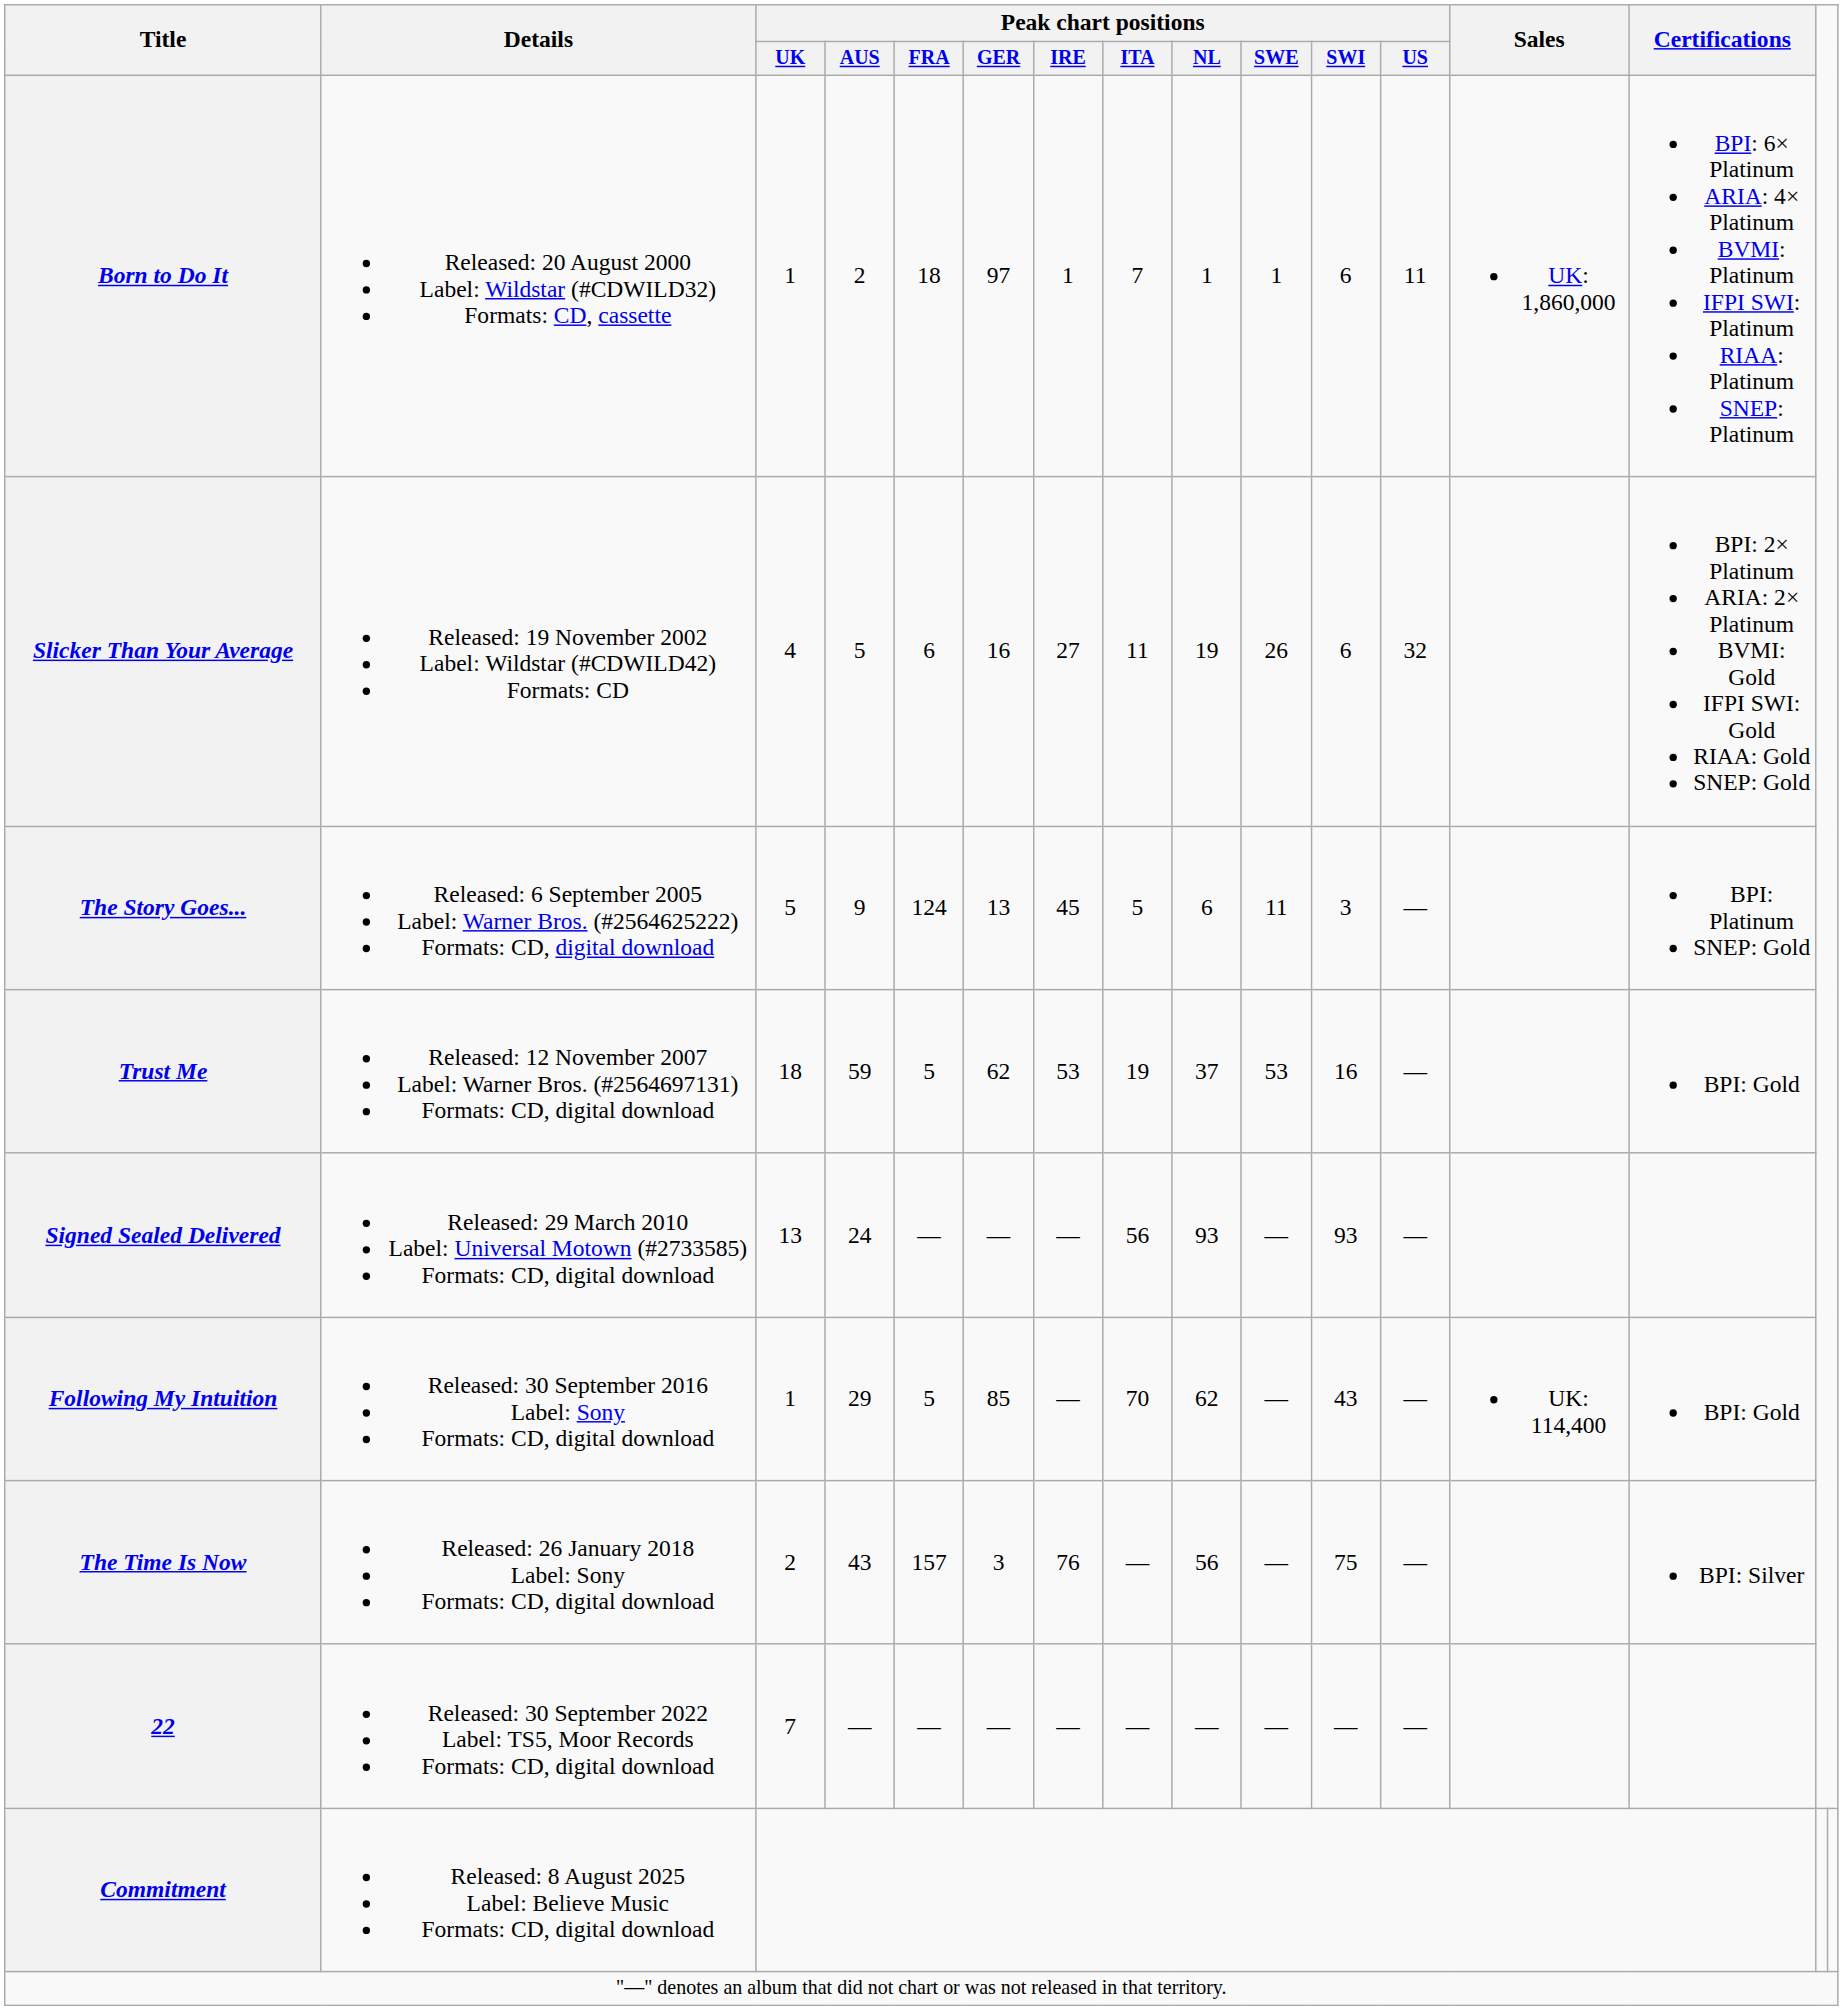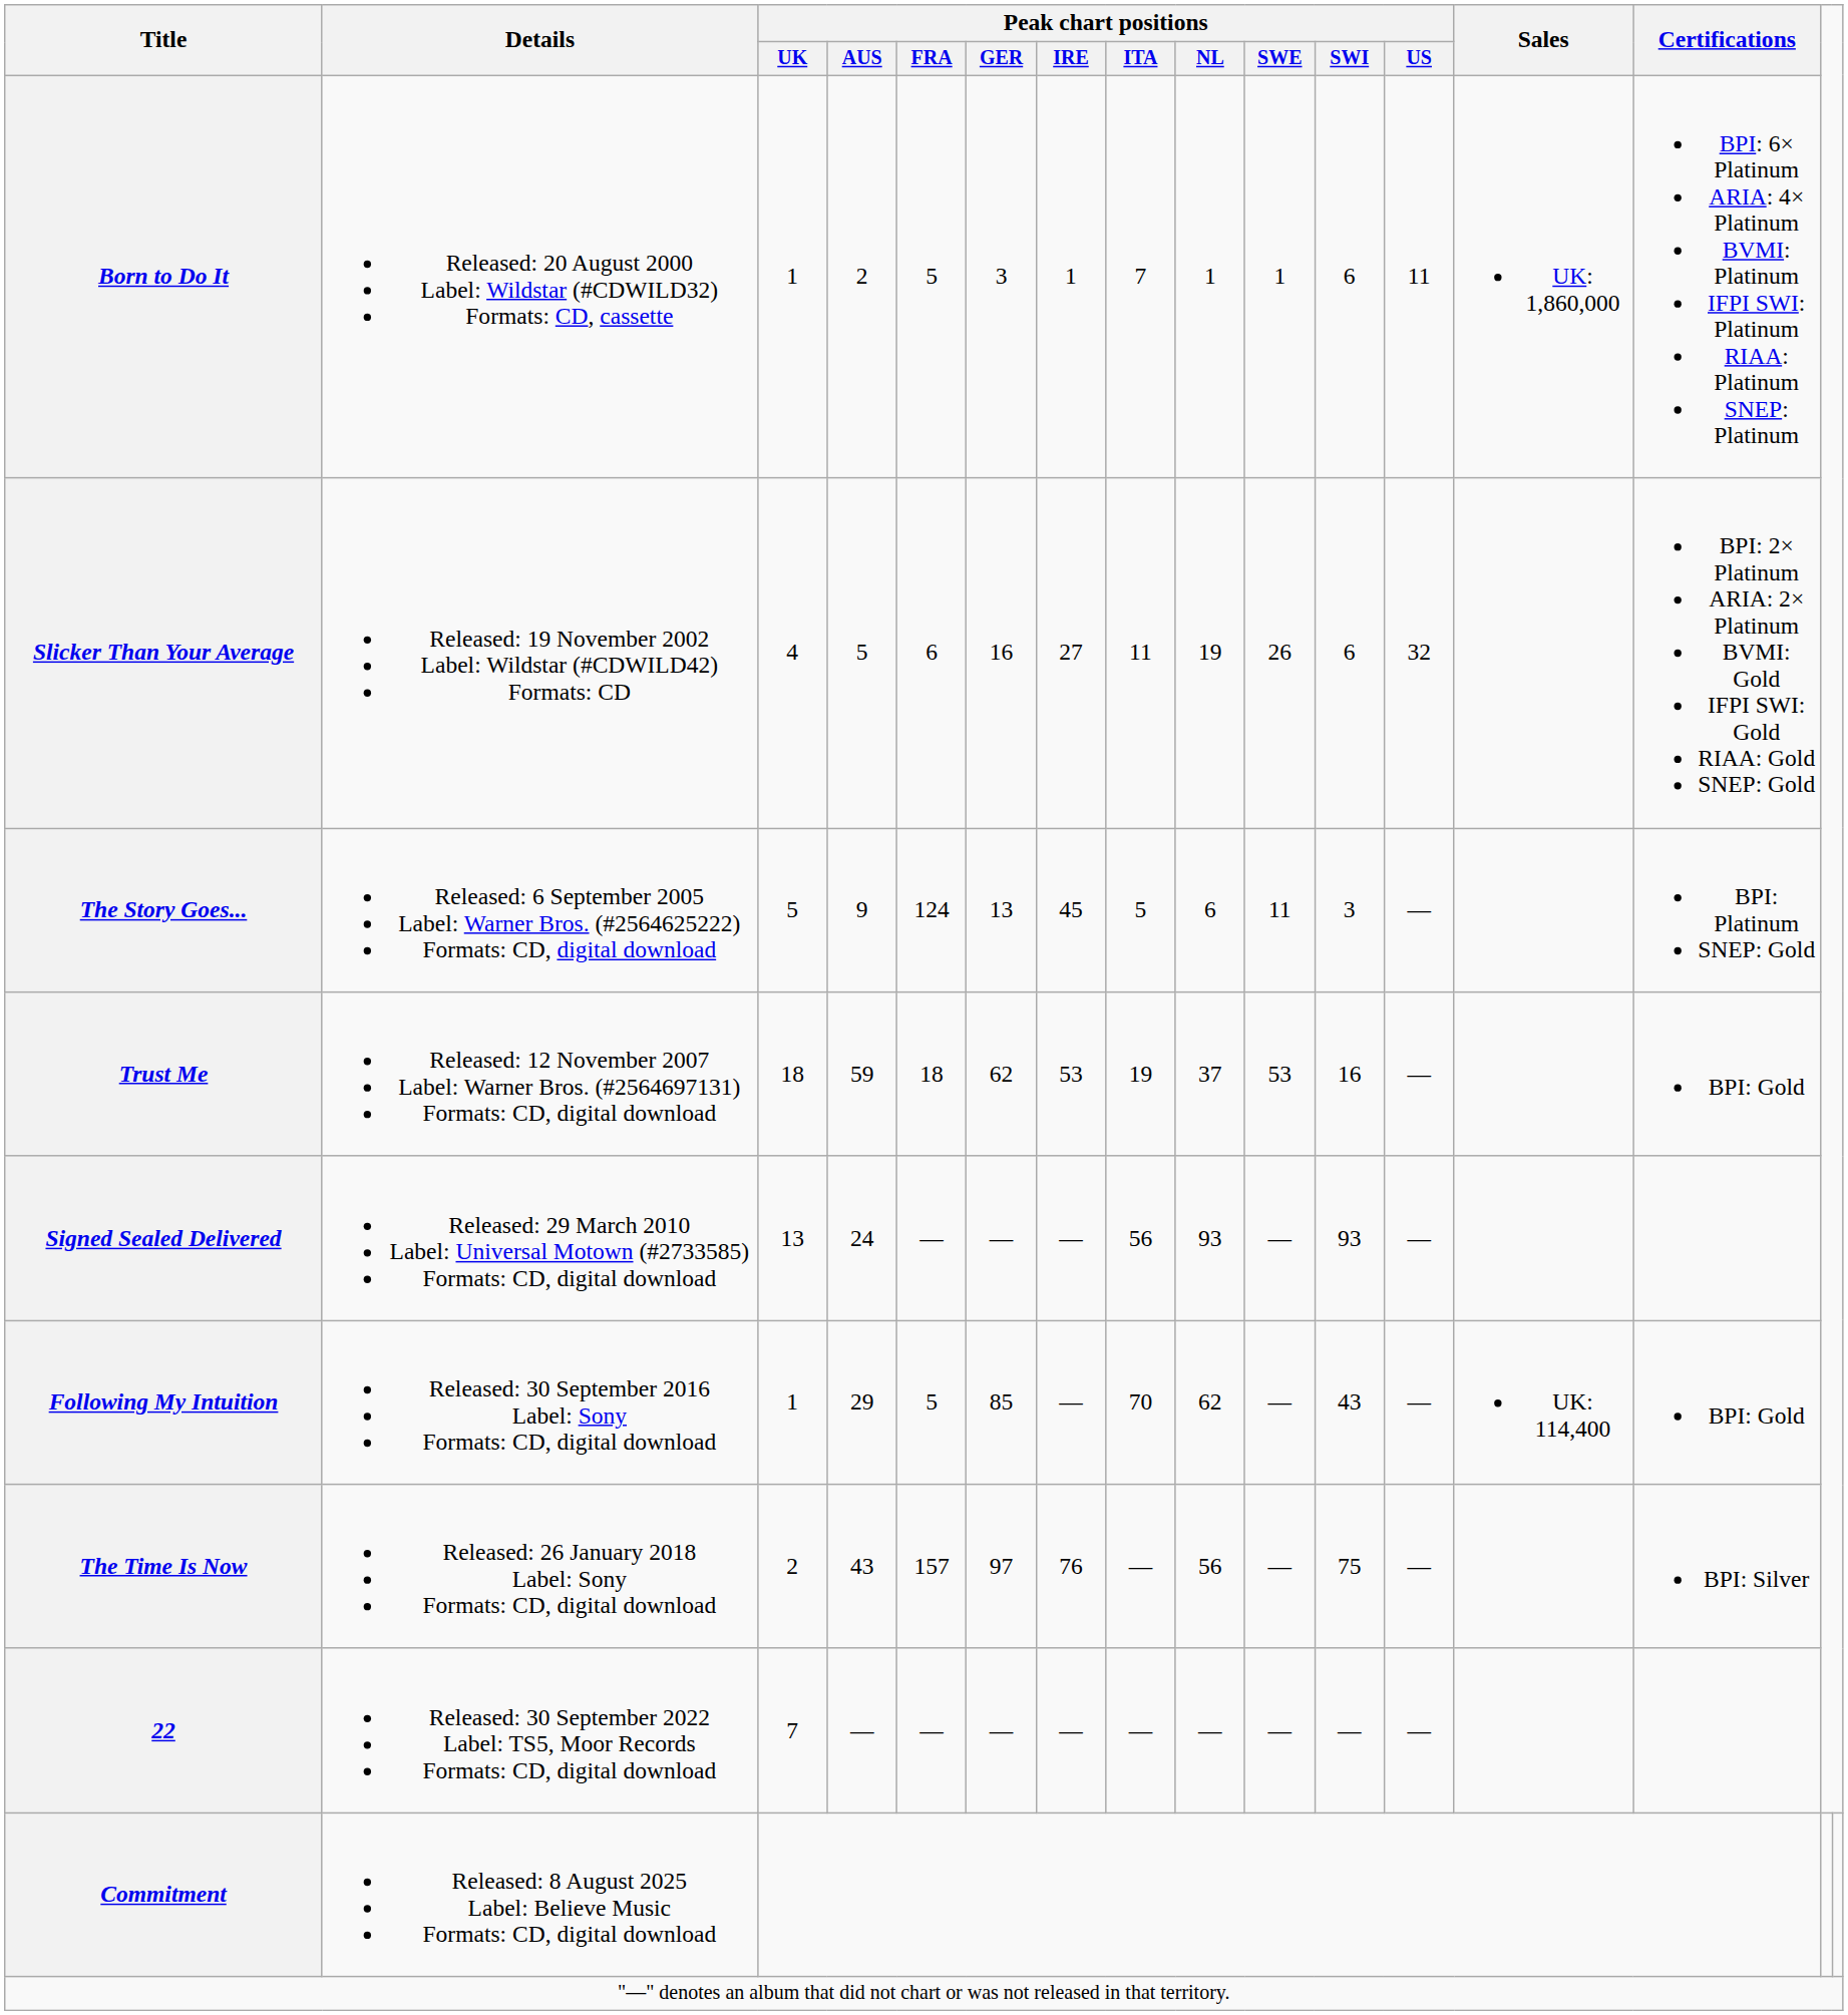Born to Do It | Peak chart positions / FRA: 18 -> 5
Born to Do It | Peak chart positions / GER: 97 -> 3
Trust Me | Peak chart positions / FRA: 5 -> 18
The Time Is Now | Peak chart positions / GER: 3 -> 97
